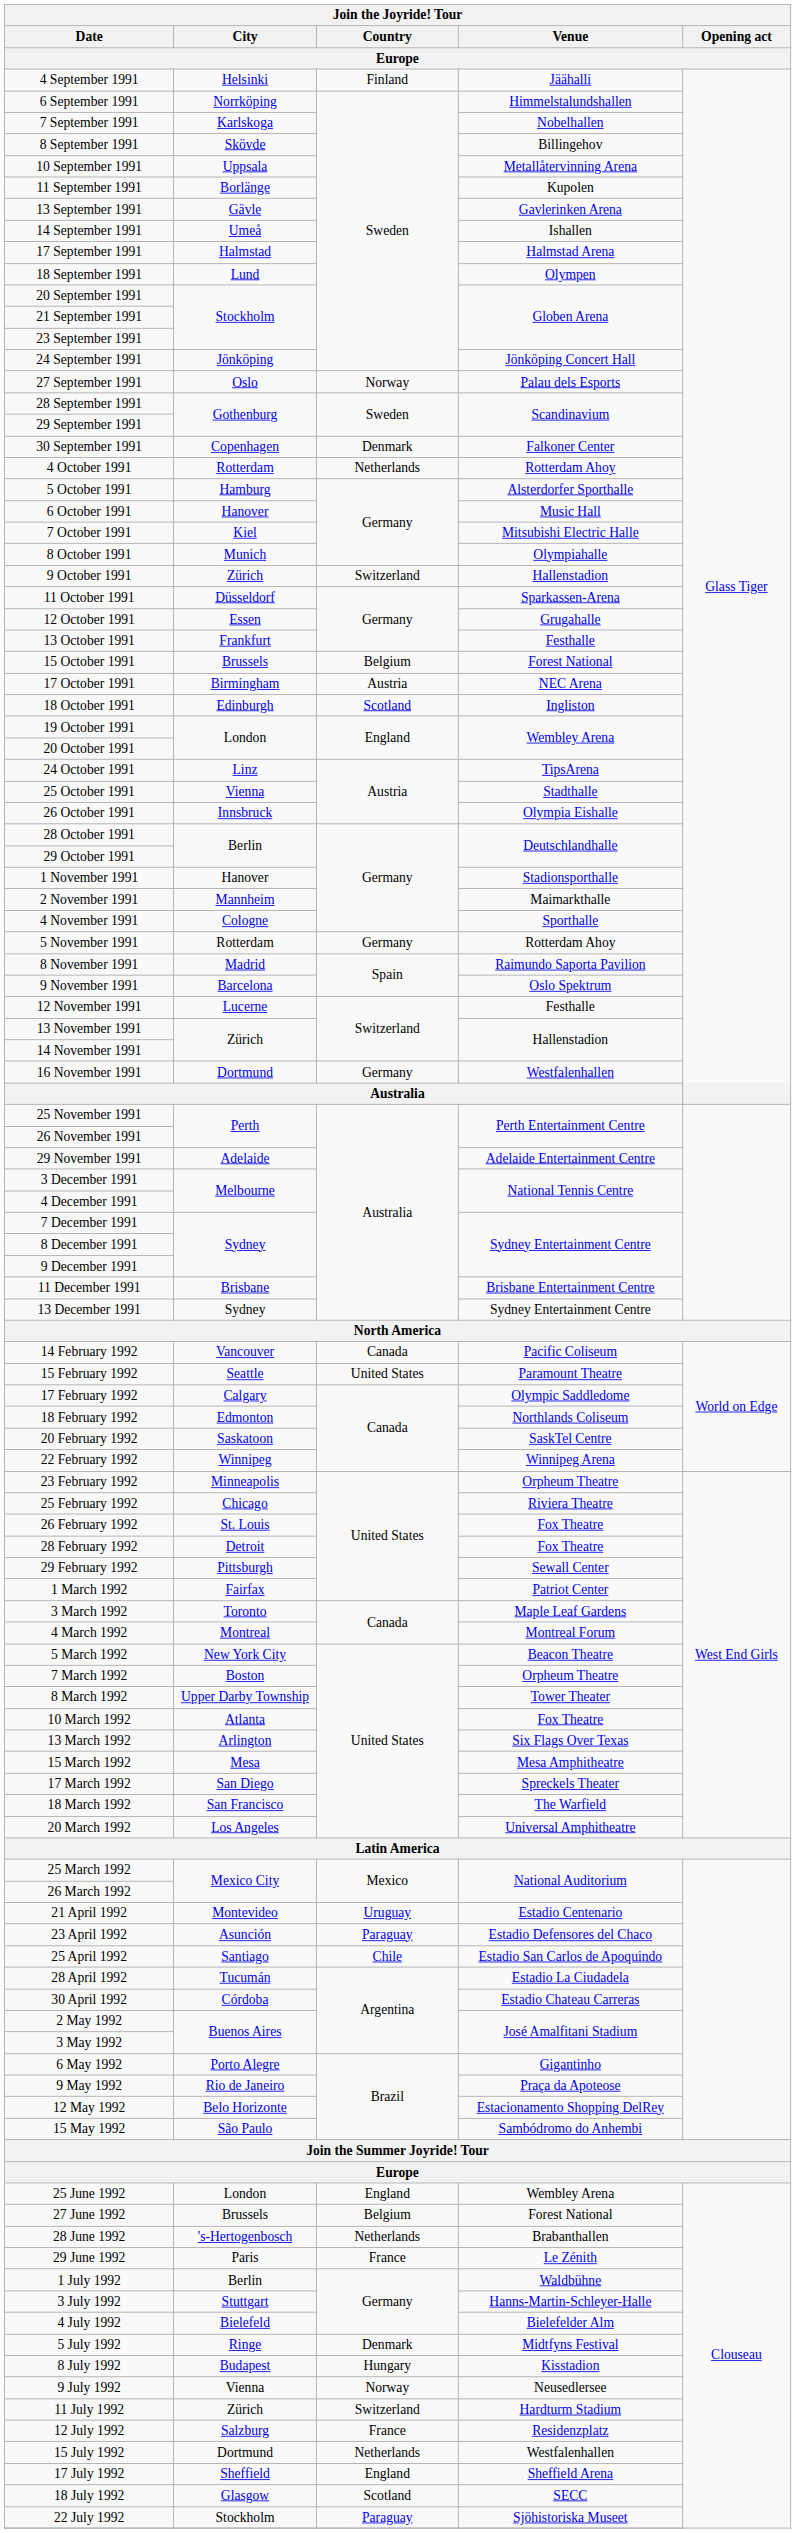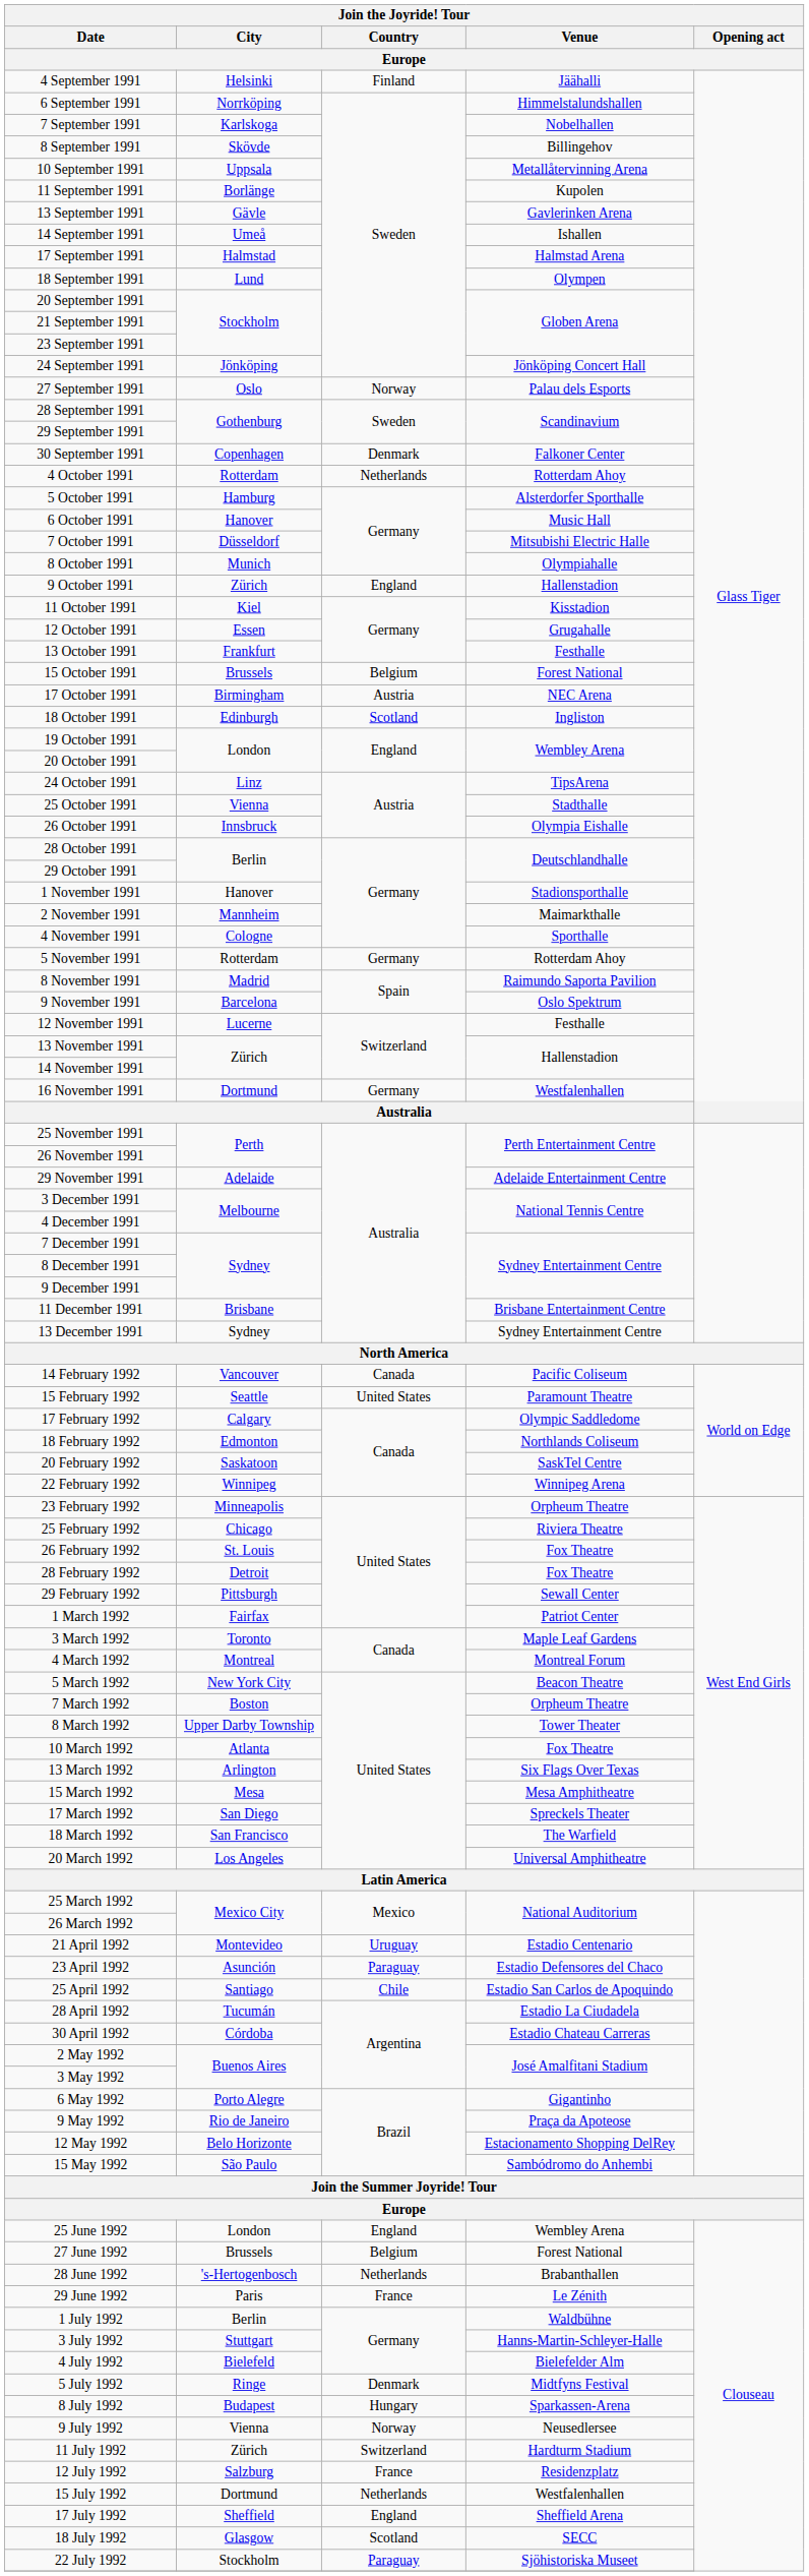7 October 1991 | City: Kiel -> Düsseldorf
9 October 1991 | Country: Switzerland -> England
11 October 1991 | City: Düsseldorf -> Kiel
11 October 1991 | Venue: Sparkassen-Arena -> Kisstadion
8 July 1992 | Venue: Kisstadion -> Sparkassen-Arena
